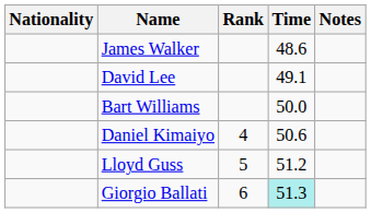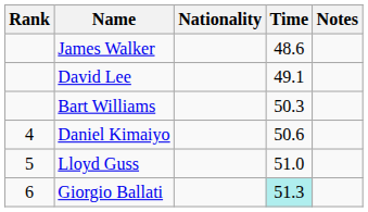columns swapped: Rank <-> Nationality
Bart Williams | Time: 50.0 -> 50.3
Lloyd Guss | Time: 51.2 -> 51.0
